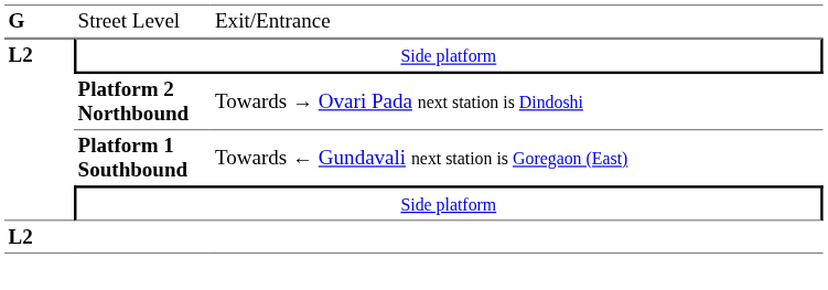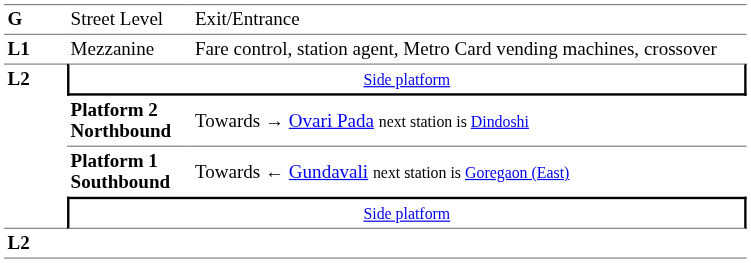+ row: L1 | Mezzanine | Fare control, station agent, Metro Card vending machines, crossover
